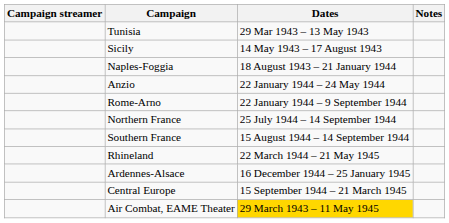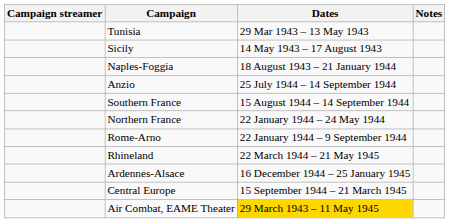Anzio | Dates: 22 January 1944 – 24 May 1944 -> 25 July 1944 – 14 September 1944
rows swapped: Rome-Arno <-> Southern France
Northern France | Dates: 25 July 1944 – 14 September 1944 -> 22 January 1944 – 24 May 1944
